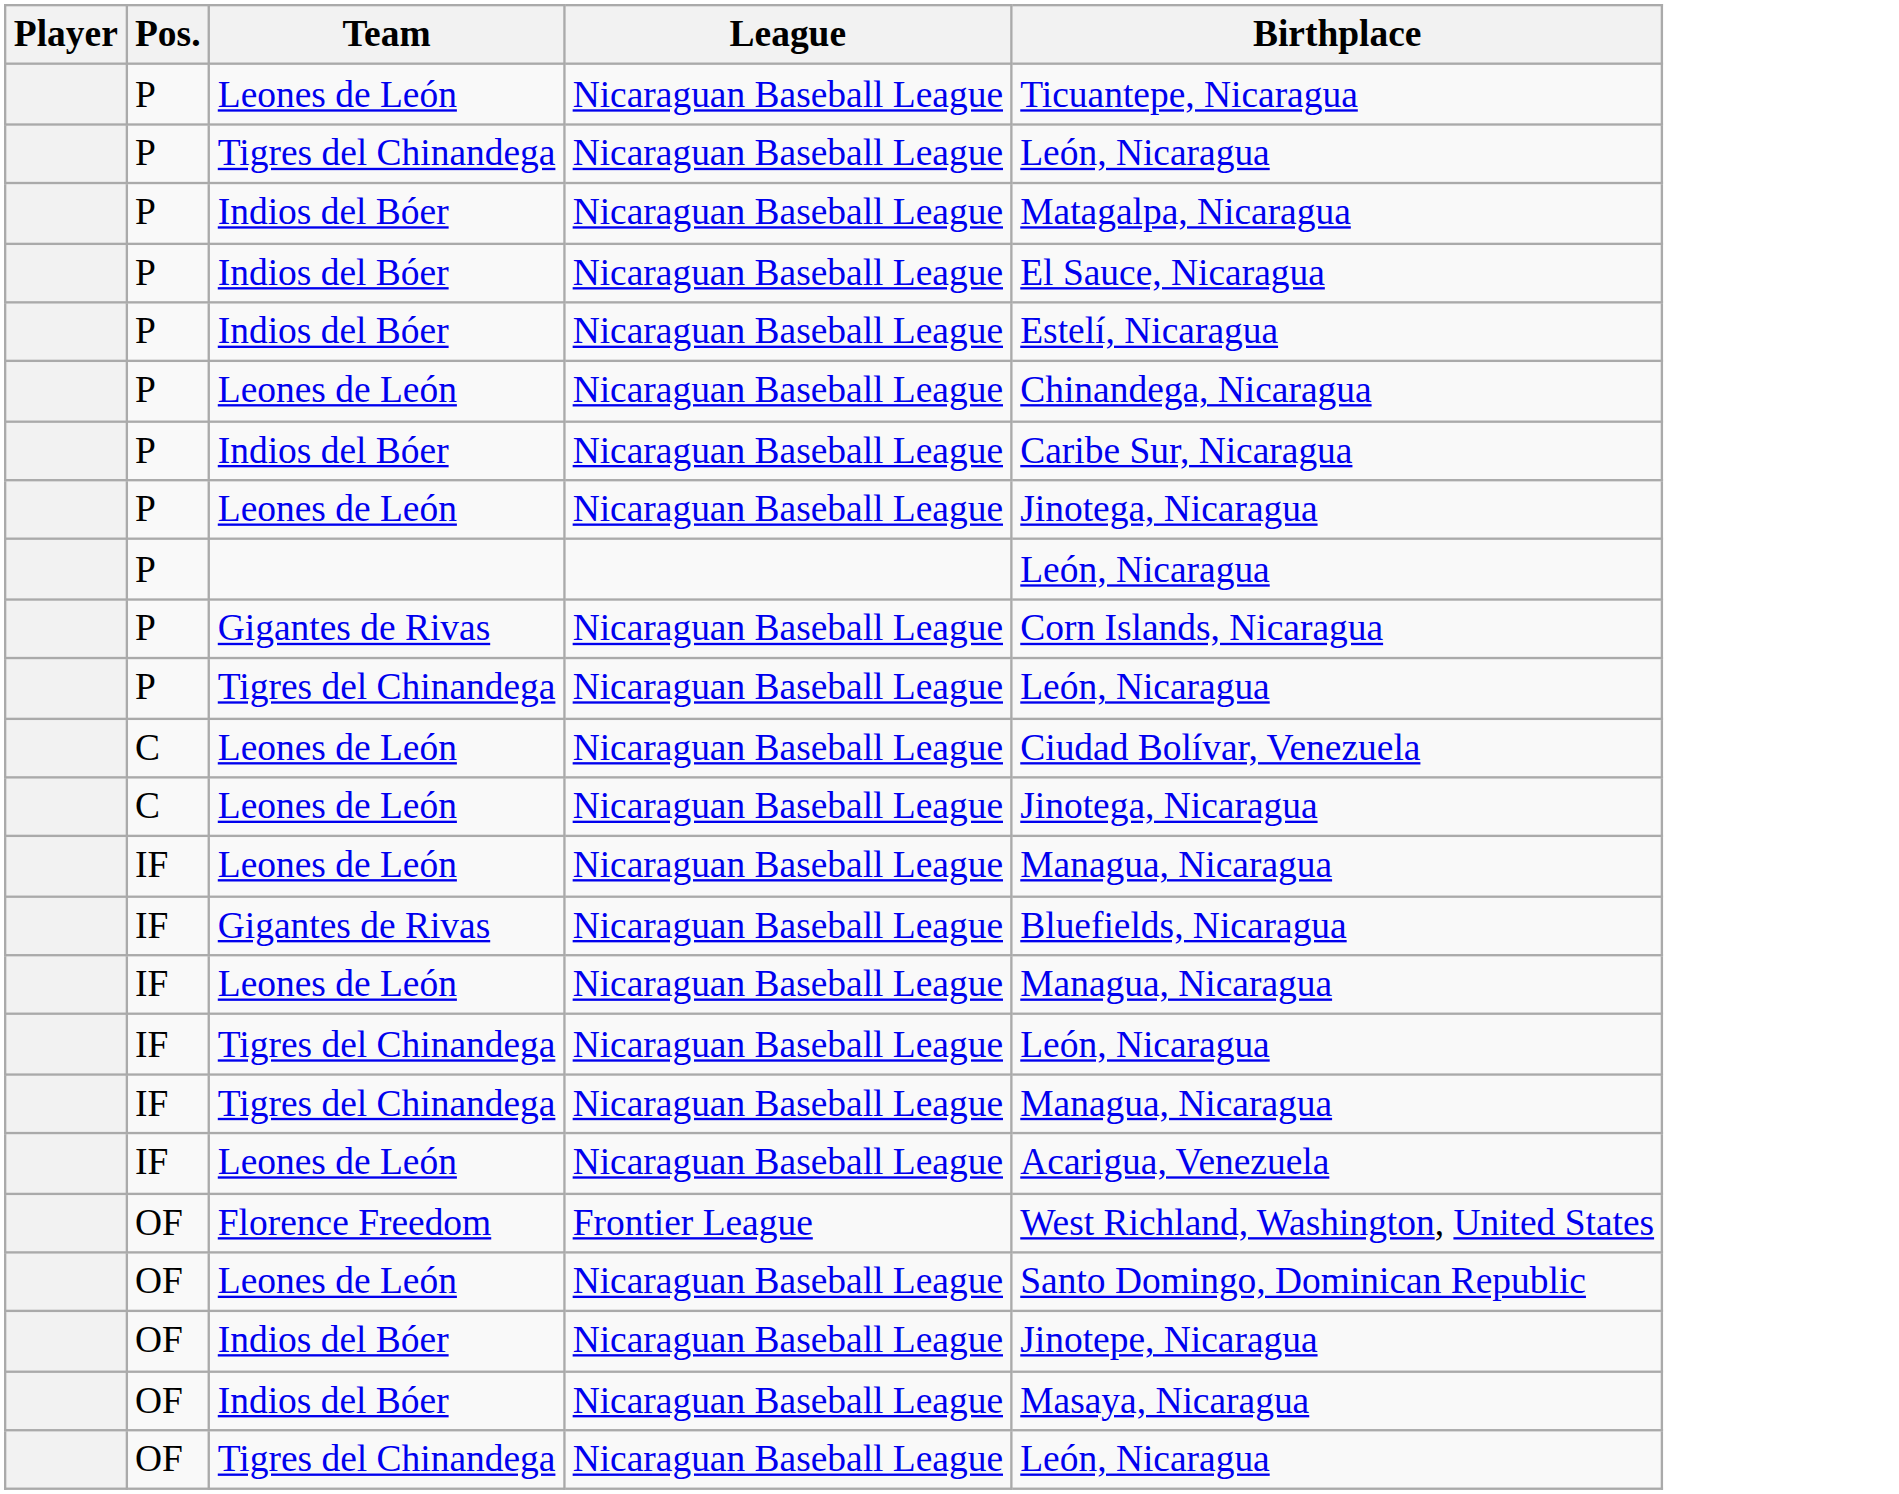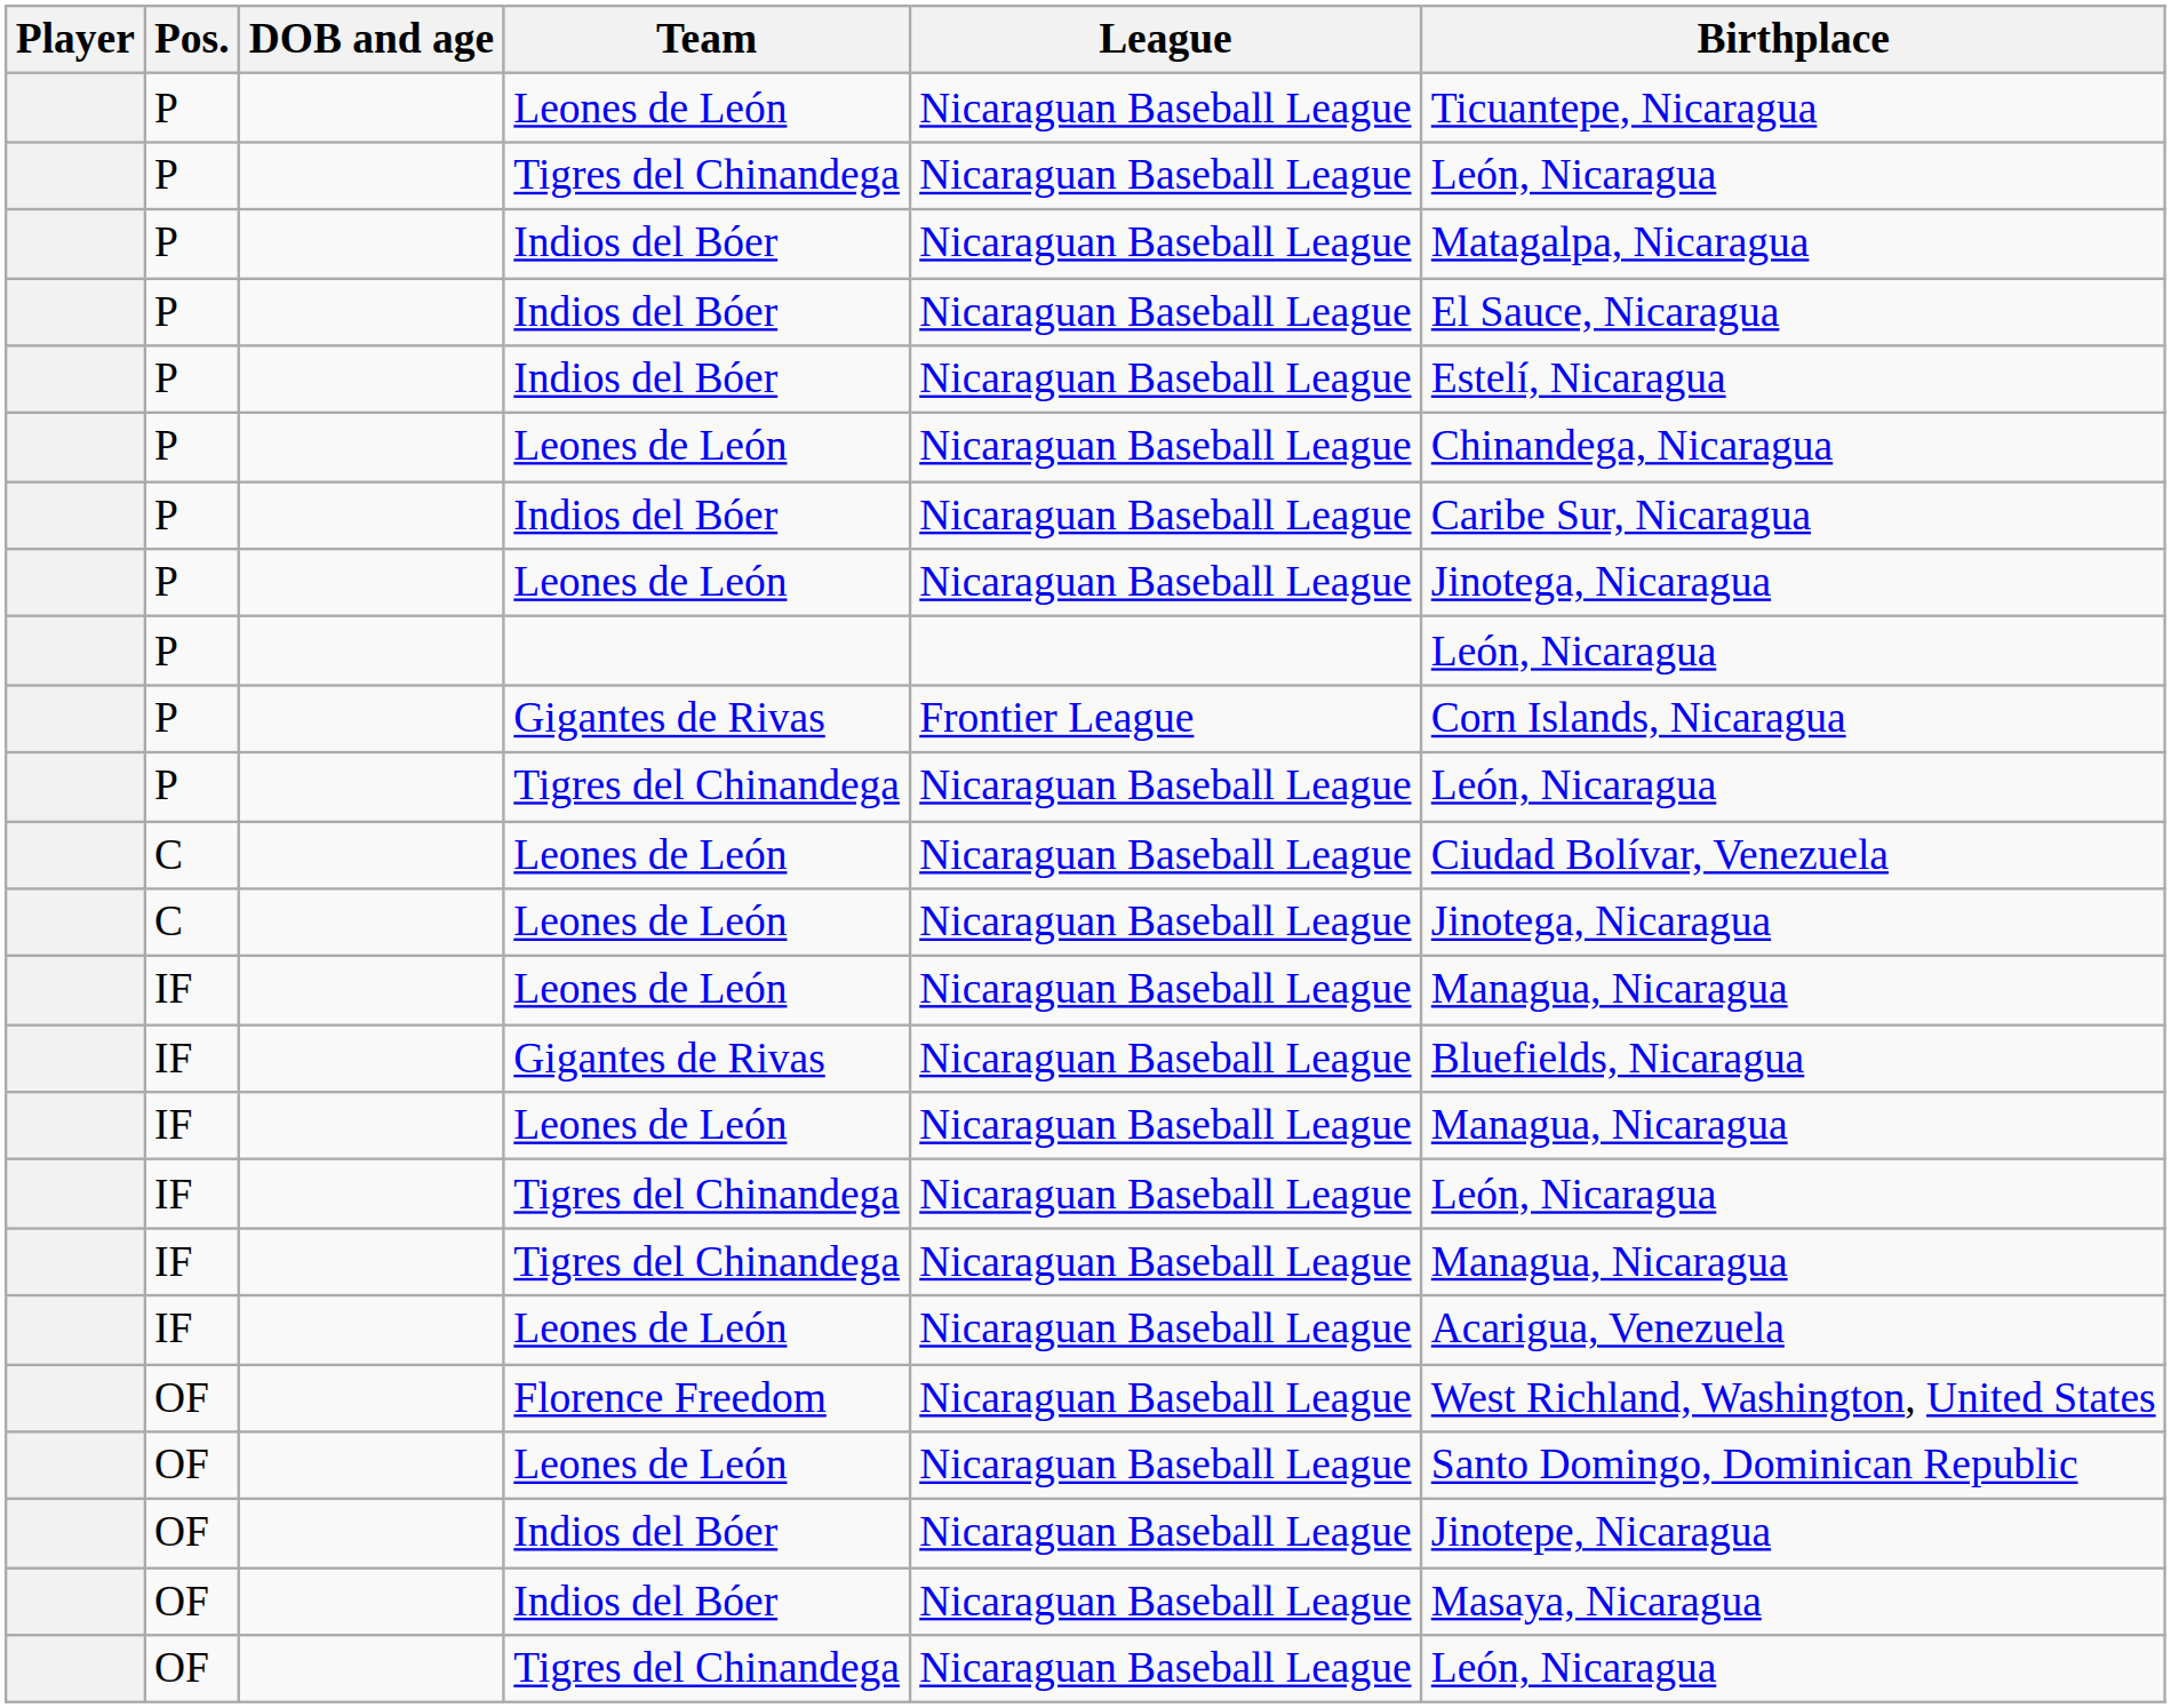+ column: DOB and age
P / Gigantes de Rivas | League: Nicaraguan Baseball League -> Frontier League
Florence Freedom | League: Frontier League -> Nicaraguan Baseball League
